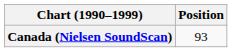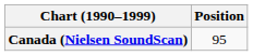Canada (Nielsen SoundScan) | Position: 93 -> 95
